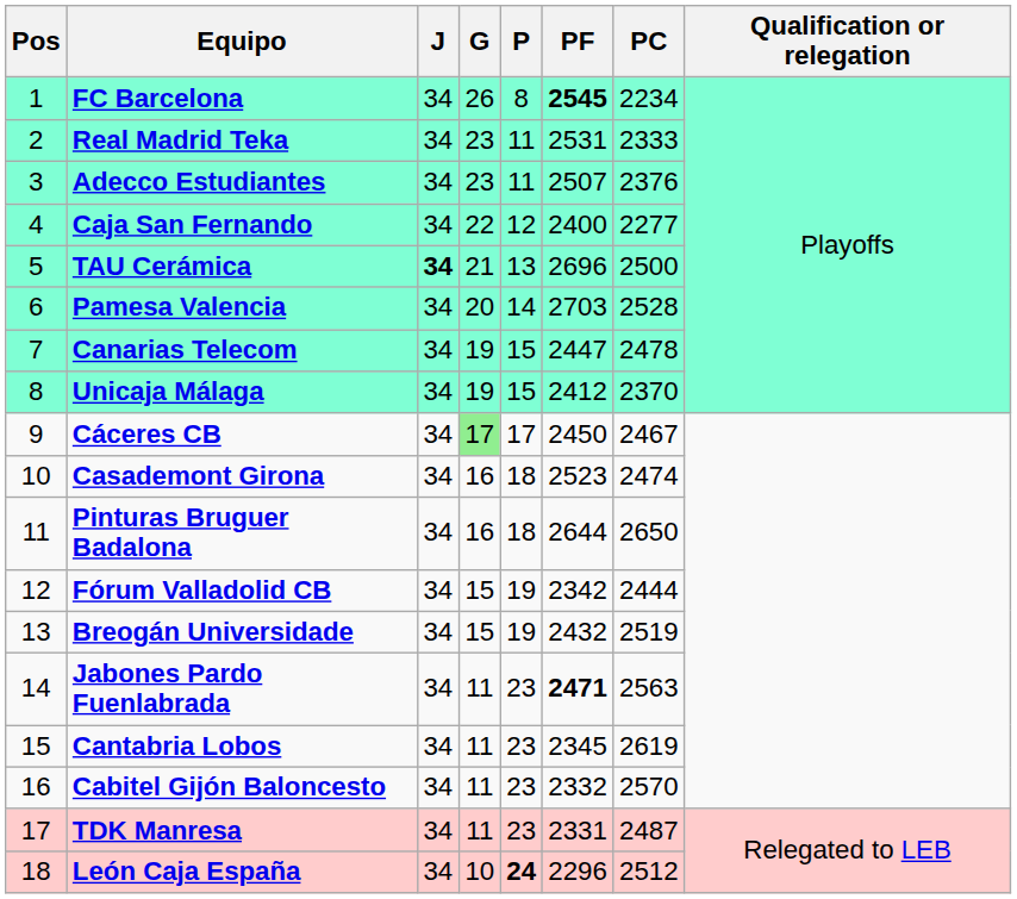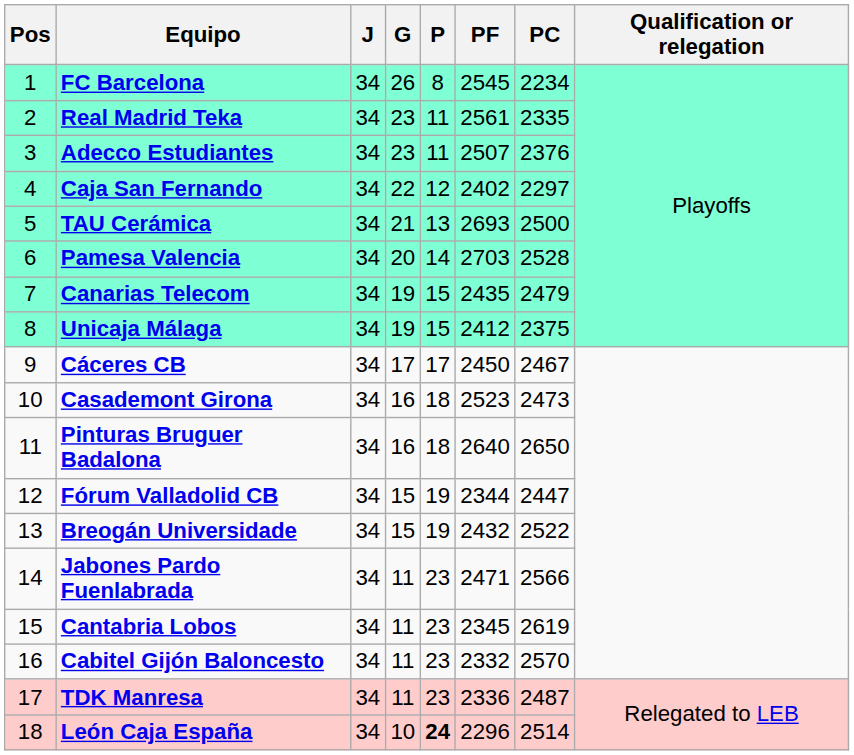FC Barcelona | PF: bold -> normal
Real Madrid Teka | PF: 2531 -> 2561
Real Madrid Teka | PC: 2333 -> 2335
Caja San Fernando | PF: 2400 -> 2402
Caja San Fernando | PC: 2277 -> 2297
TAU Cerámica | J: bold -> normal
TAU Cerámica | PF: 2696 -> 2693
Canarias Telecom | PF: 2447 -> 2435
Canarias Telecom | PC: 2478 -> 2479
Unicaja Málaga | PC: 2370 -> 2375
Cáceres CB | G: lightgreen background -> no background
Casademont Girona | PC: 2474 -> 2473
Pinturas Bruguer Badalona | PF: 2644 -> 2640
Fórum Valladolid CB | PF: 2342 -> 2344
Fórum Valladolid CB | PC: 2444 -> 2447
Breogán Universidade | PC: 2519 -> 2522
Jabones Pardo Fuenlabrada | PF: bold -> normal
Jabones Pardo Fuenlabrada | PC: 2563 -> 2566
TDK Manresa | PF: 2331 -> 2336
León Caja España | PC: 2512 -> 2514
